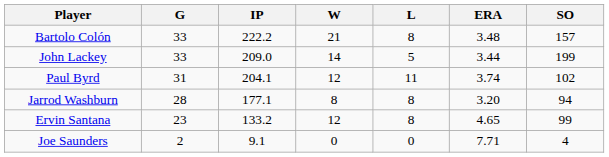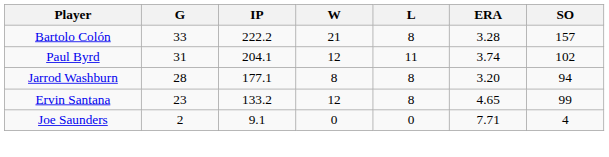Bartolo Colón | ERA: 3.48 -> 3.28
- row: John Lackey | 33 | 209.0 | 14 | 5 | 3.44 | 199
